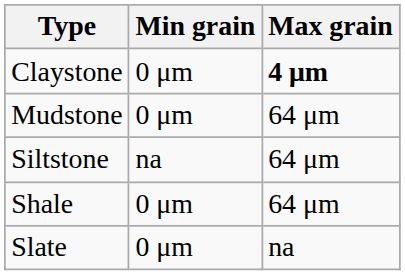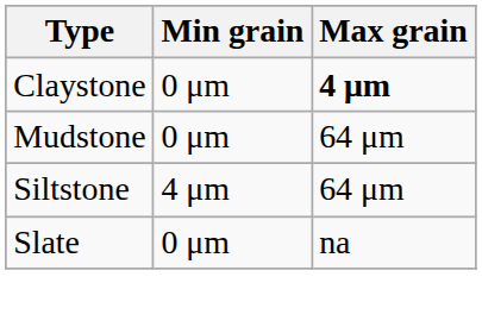Siltstone | Min grain: na -> 4 μm
- row: Shale | 0 μm | 64 μm
